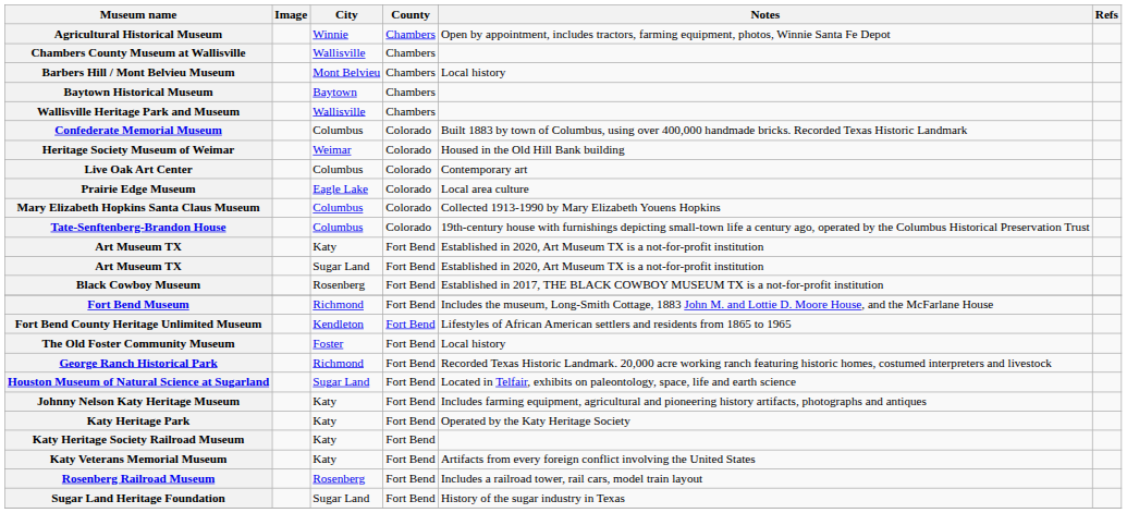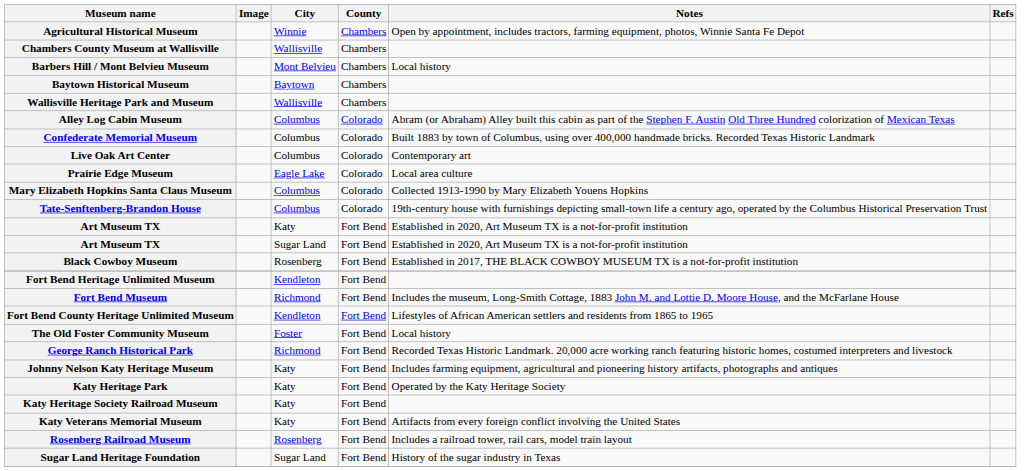+ row: Alley Log Cabin Museum | Columbus | Colorado | Abram (or Abraham) Alley built this cabin as part of the Stephen F. Austin Old Three Hundred colorization of Mexican Texas
- row: Heritage Society Museum of Weimar | Weimar | Colorado | Housed in the Old Hill Bank building
+ row: Fort Bend Heritage Unlimited Museum | Kendleton | Fort Bend
- row: Houston Museum of Natural Science at Sugarland | Sugar Land | Fort Bend | Located in Telfair, exhibits on paleontology, space, life and earth science
